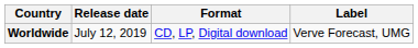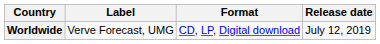columns swapped: Release date <-> Label
